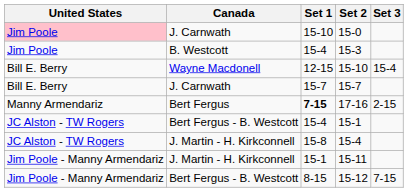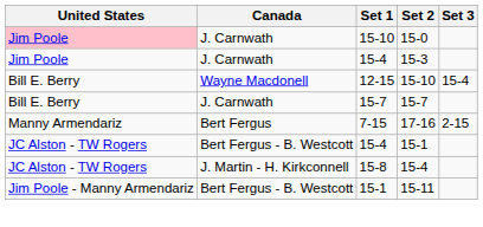15-3 | Canada: B. Westcott -> J. Carnwath
17-16 | Set 1: bold -> normal
15-11 | Canada: J. Martin - H. Kirkconnell -> Bert Fergus - B. Westcott
- row: Jim Poole - Manny Armendariz | Bert Fergus - B. Westcott | 8-15 | 15-12 | 7-15
